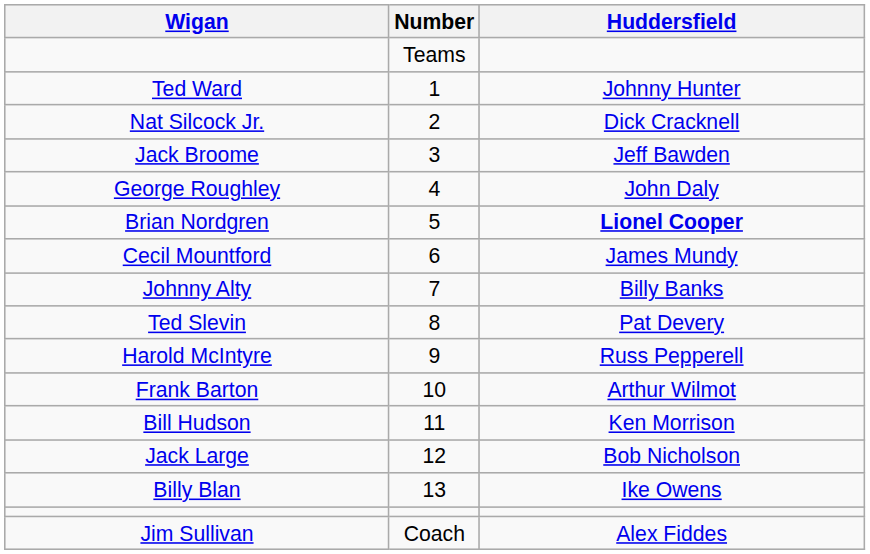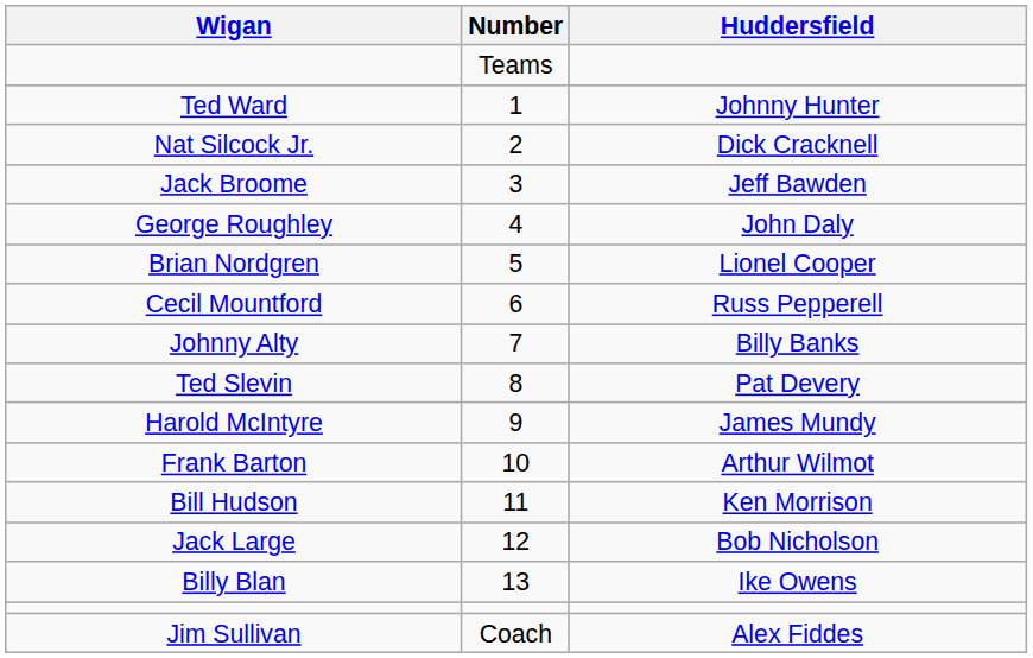Brian Nordgren | Huddersfield: bold -> normal
Cecil Mountford | Huddersfield: James Mundy -> Russ Pepperell
Harold McIntyre | Huddersfield: Russ Pepperell -> James Mundy
